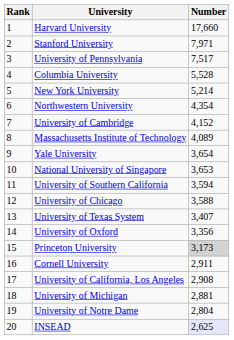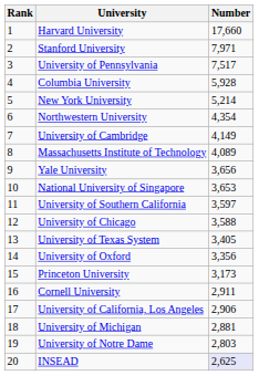Columbia University | Number: 5,528 -> 5,928
University of Cambridge | Number: 4,152 -> 4,149
Yale University | Number: 3,654 -> 3,656
University of Southern California | Number: 3,594 -> 3,597
University of Texas System | Number: 3,407 -> 3,405
Princeton University | Number: lightgrey background -> no background
University of California, Los Angeles | Number: 2,908 -> 2,906
University of Notre Dame | Number: 2,804 -> 2,803
